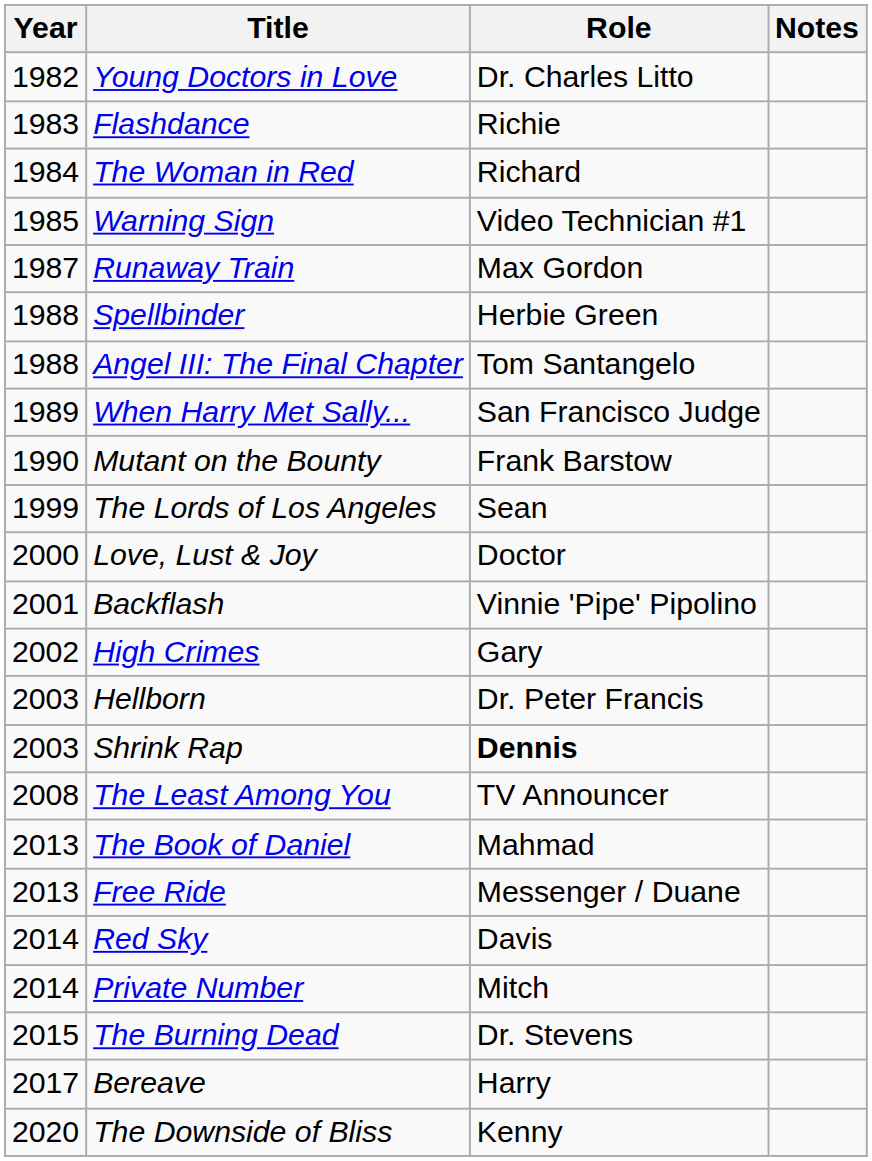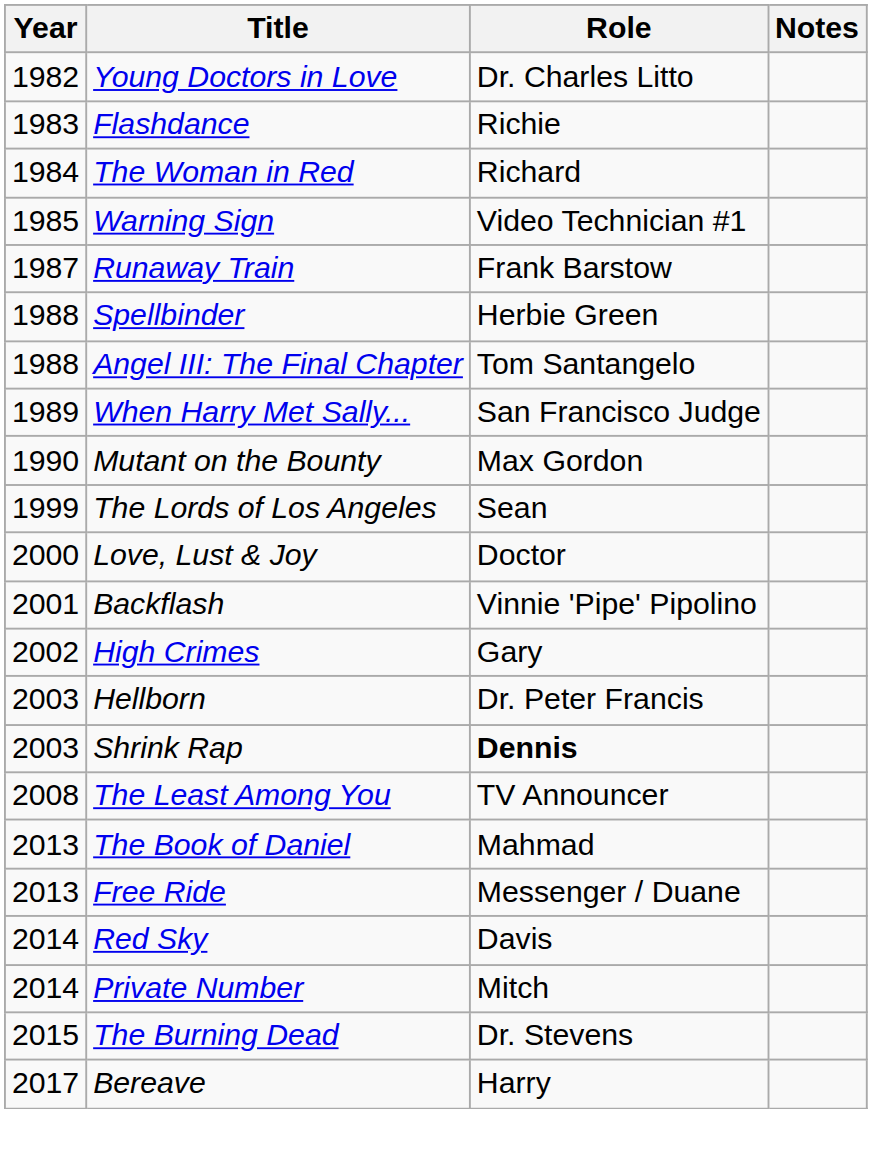Runaway Train | Role: Max Gordon -> Frank Barstow
Mutant on the Bounty | Role: Frank Barstow -> Max Gordon
- row: 2020 | The Downside of Bliss | Kenny
